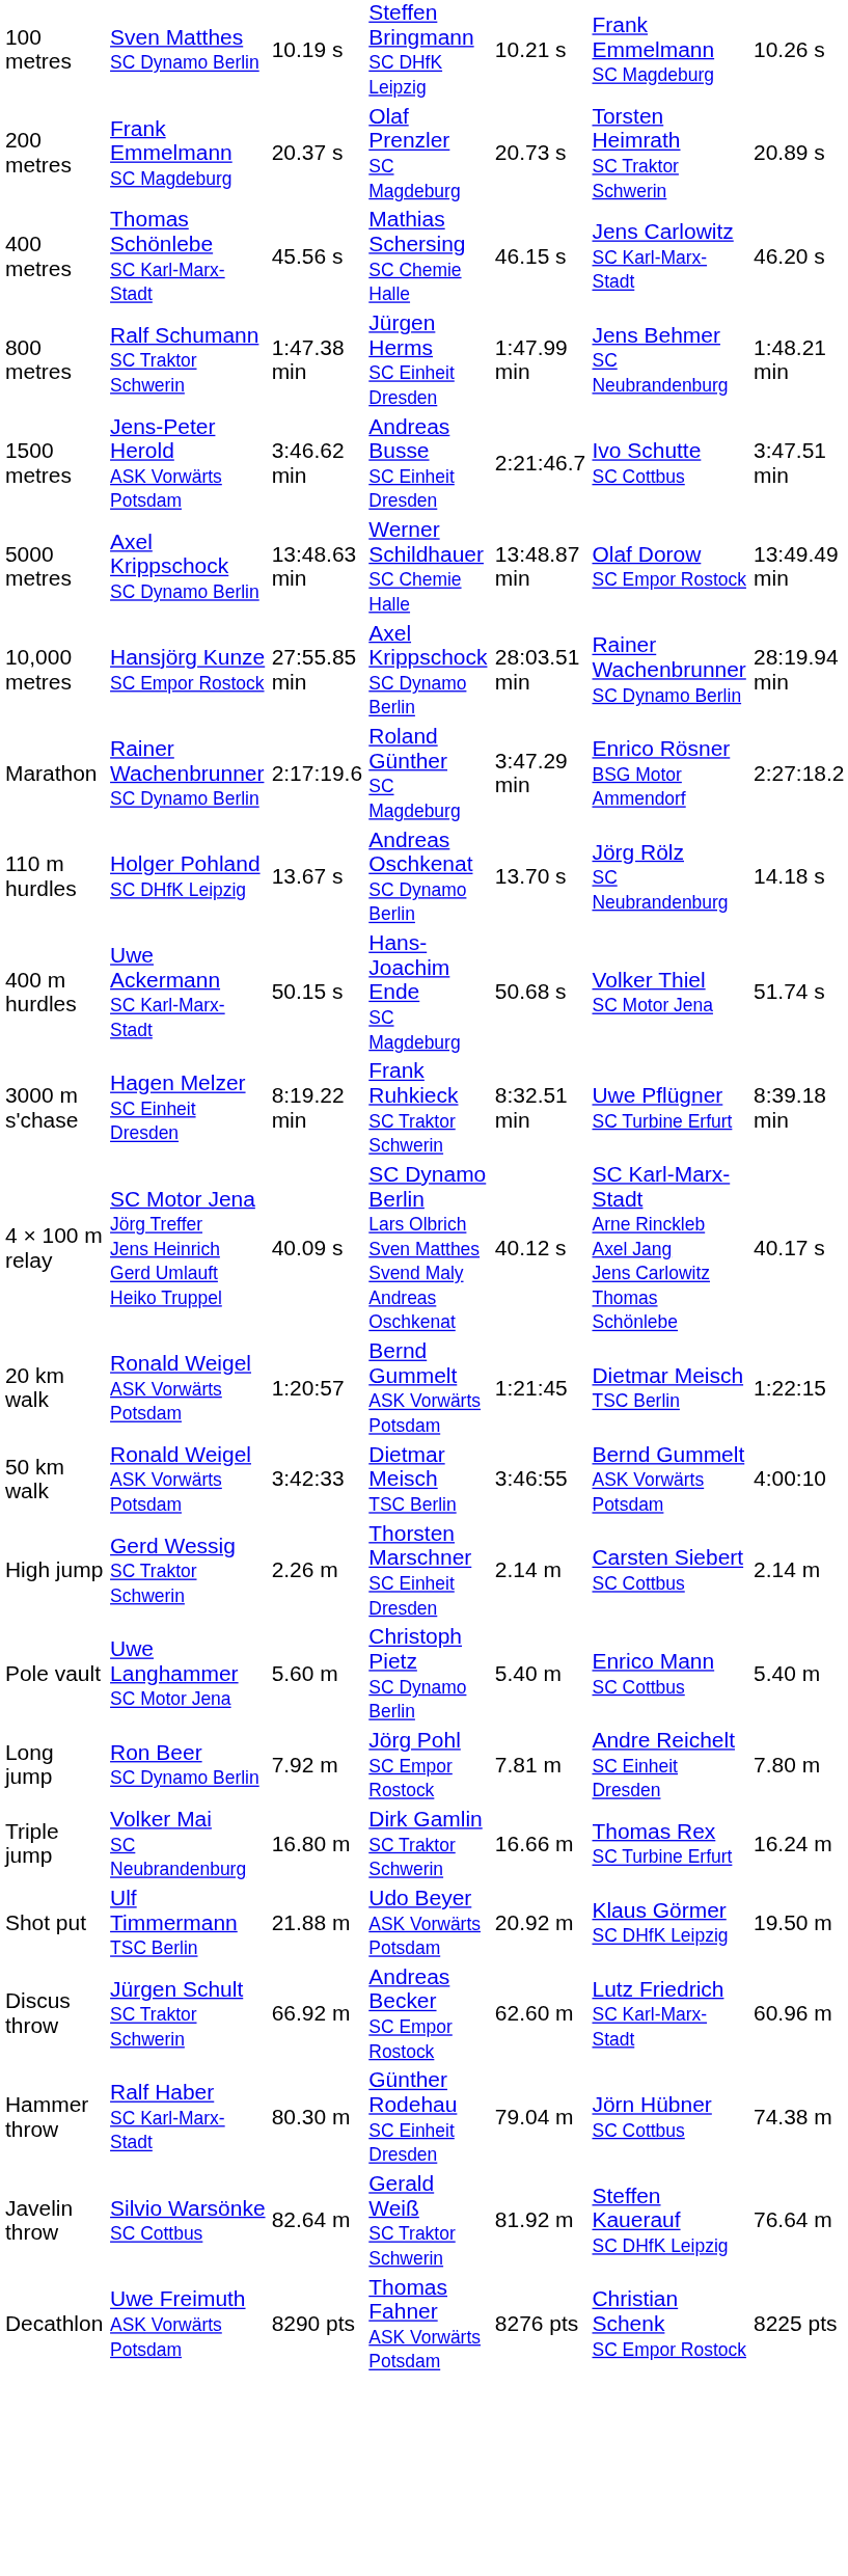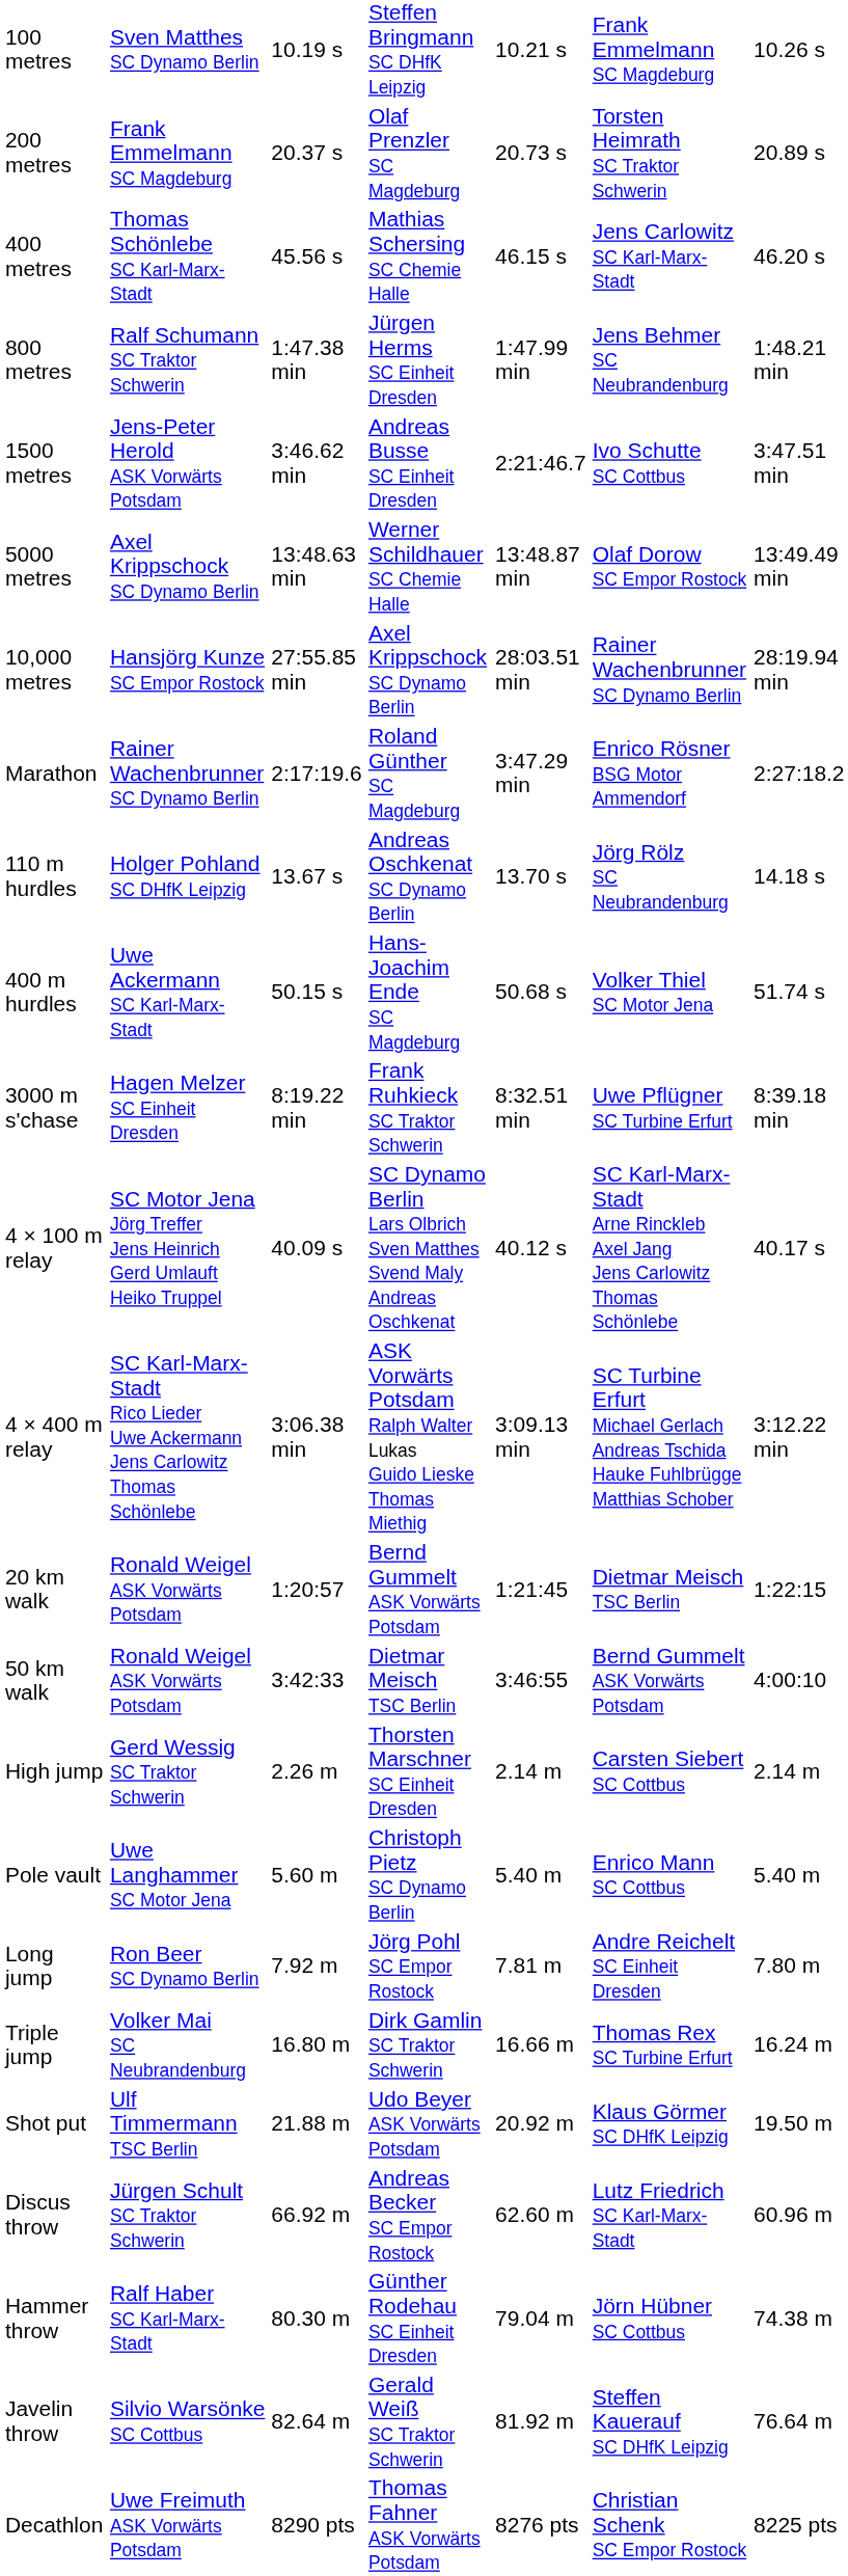+ row: 4 × 400 m relay | SC Karl-Marx-Stadt Rico Lieder Uwe Ackermann Jens Carlowitz Thomas Schönlebe | 3:06.38 min | ASK Vorwärts Potsdam Ralph Walter Lukas Guido Lieske Thomas Miethig | 3:09.13 min | SC Turbine Erfurt Michael Gerlach Andreas Tschida Hauke Fuhlbrügge Matthias Schober | 3:12.22 min
